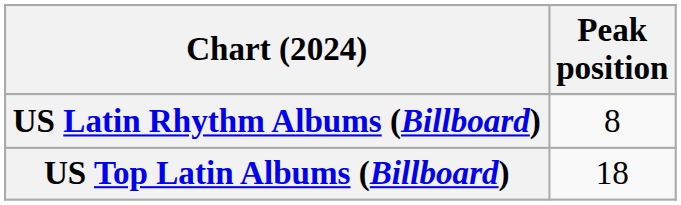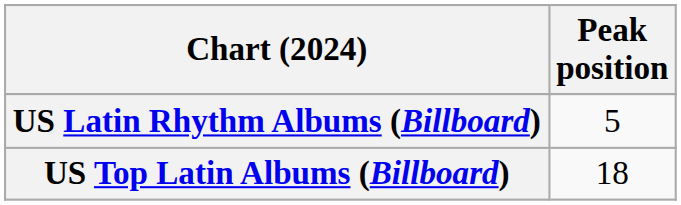US Latin Rhythm Albums (Billboard) | Peak position: 8 -> 5
